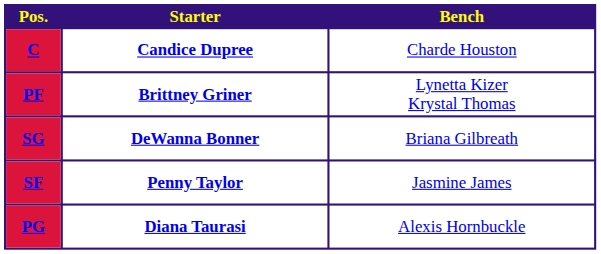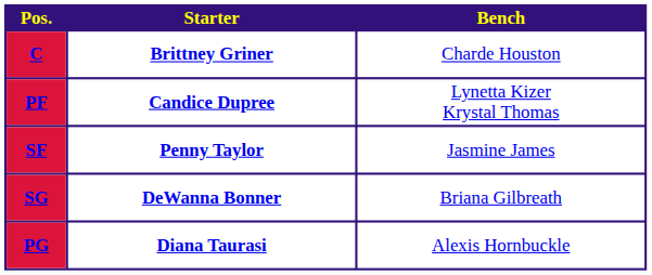C | Starter: Candice Dupree -> Brittney Griner
PF | Starter: Brittney Griner -> Candice Dupree
rows swapped: SF <-> SG
